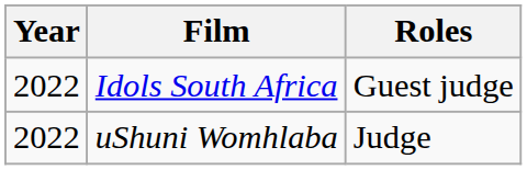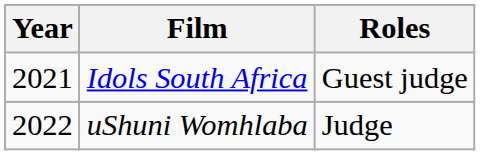Idols South Africa | Year: 2022 -> 2021
